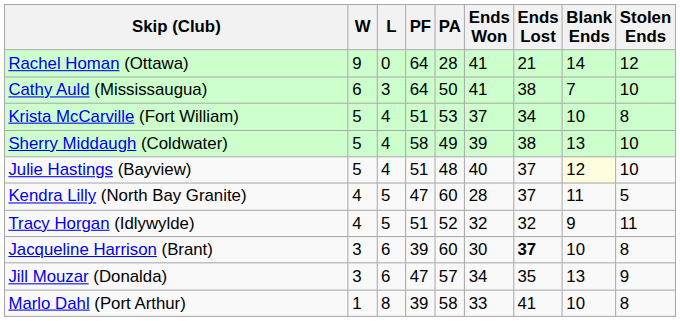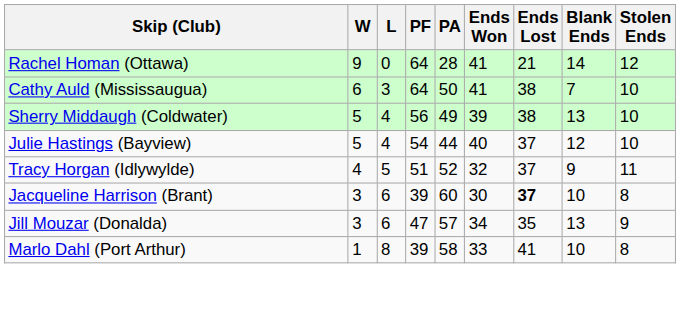- row: Krista McCarville (Fort William) | 5 | 4 | 51 | 53 | 37 | 34 | 10 | 8
Sherry Middaugh (Coldwater) | PF: 58 -> 56
Julie Hastings (Bayview) | PF: 51 -> 54
Julie Hastings (Bayview) | PA: 48 -> 44
Julie Hastings (Bayview) | Blank Ends: lightyellow background -> no background
- row: Kendra Lilly (North Bay Granite) | 4 | 5 | 47 | 60 | 28 | 37 | 11 | 5
Tracy Horgan (Idlywylde) | Ends Lost: 32 -> 37
